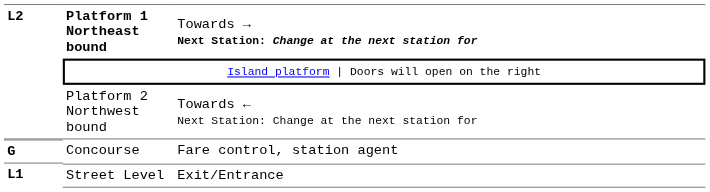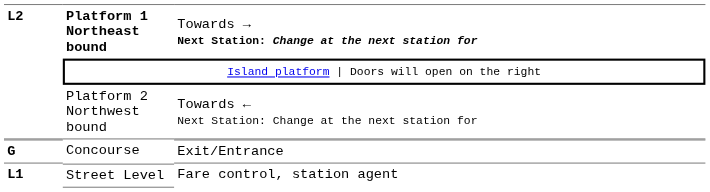Concourse | column 3: Fare control, station agent -> Exit/Entrance
Street Level | column 3: Exit/Entrance -> Fare control, station agent
